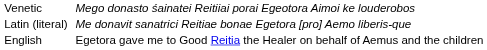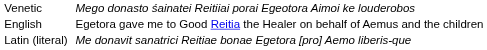rows swapped: Latin (literal) <-> English
